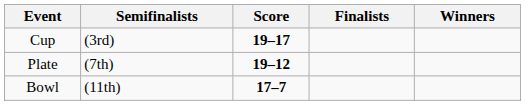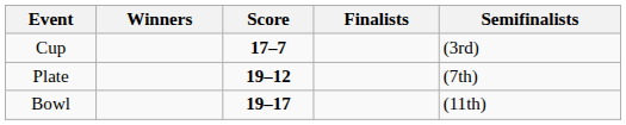columns swapped: Winners <-> Semifinalists
Cup | Score: 19–17 -> 17–7
Bowl | Score: 17–7 -> 19–17
